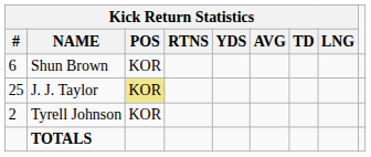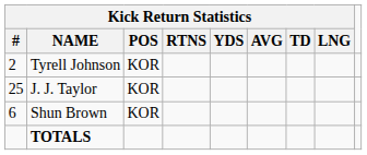rows swapped: Tyrell Johnson <-> Shun Brown
J. J. Taylor | Kick Return Statistics / POS: khaki background -> no background
